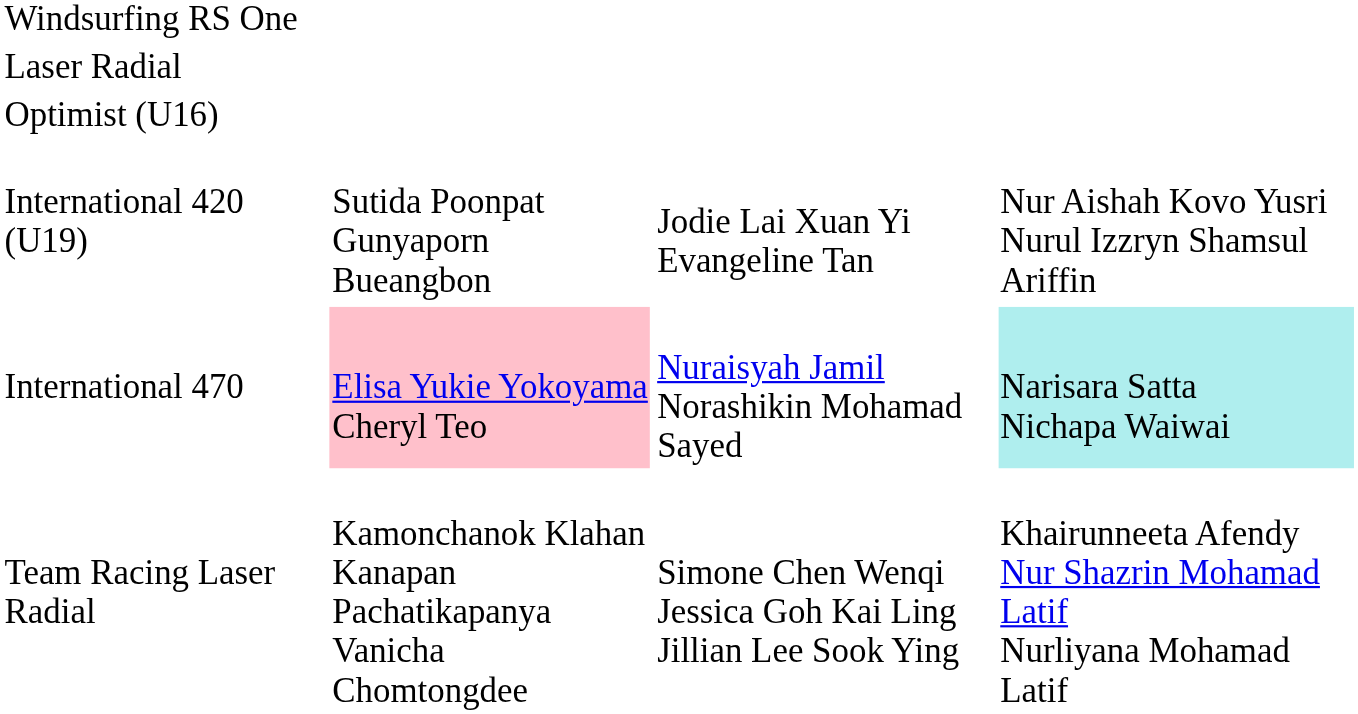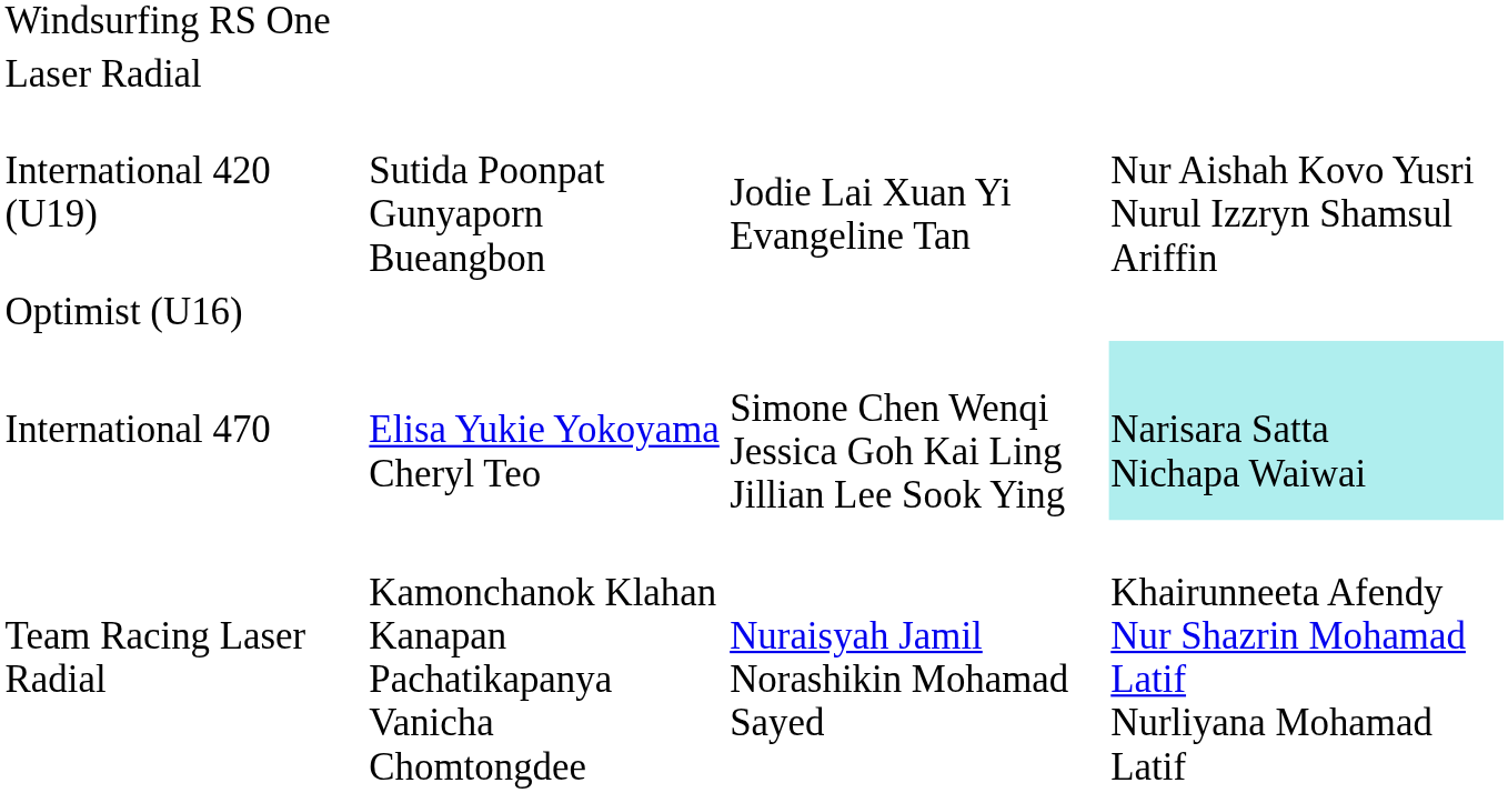rows swapped: Optimist (U16) <-> International 420 (U19)
International 470 | column 2: pink background -> no background
International 470 | column 3: Nuraisyah Jamil Norashikin Mohamad Sayed -> Simone Chen Wenqi Jessica Goh Kai Ling Jillian Lee Sook Ying
Team Racing Laser Radial | column 3: Simone Chen Wenqi Jessica Goh Kai Ling Jillian Lee Sook Ying -> Nuraisyah Jamil Norashikin Mohamad Sayed
